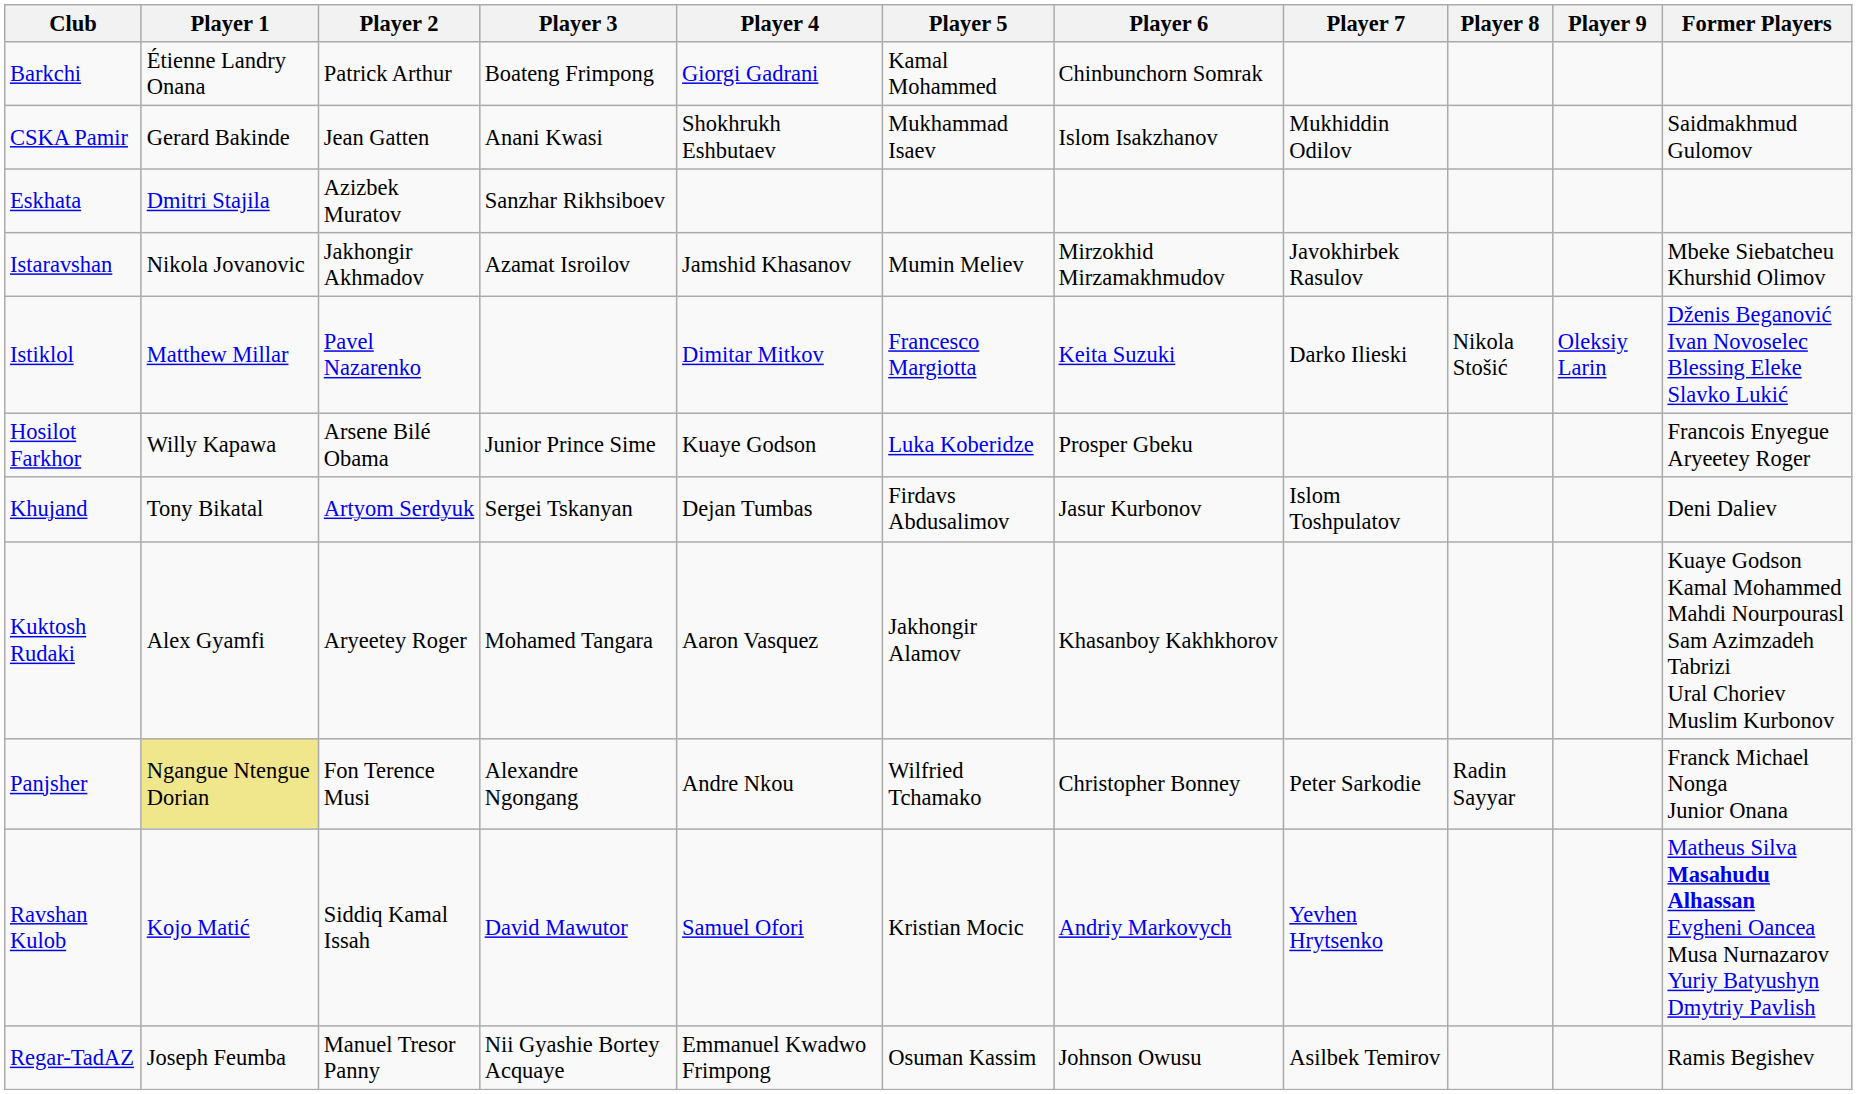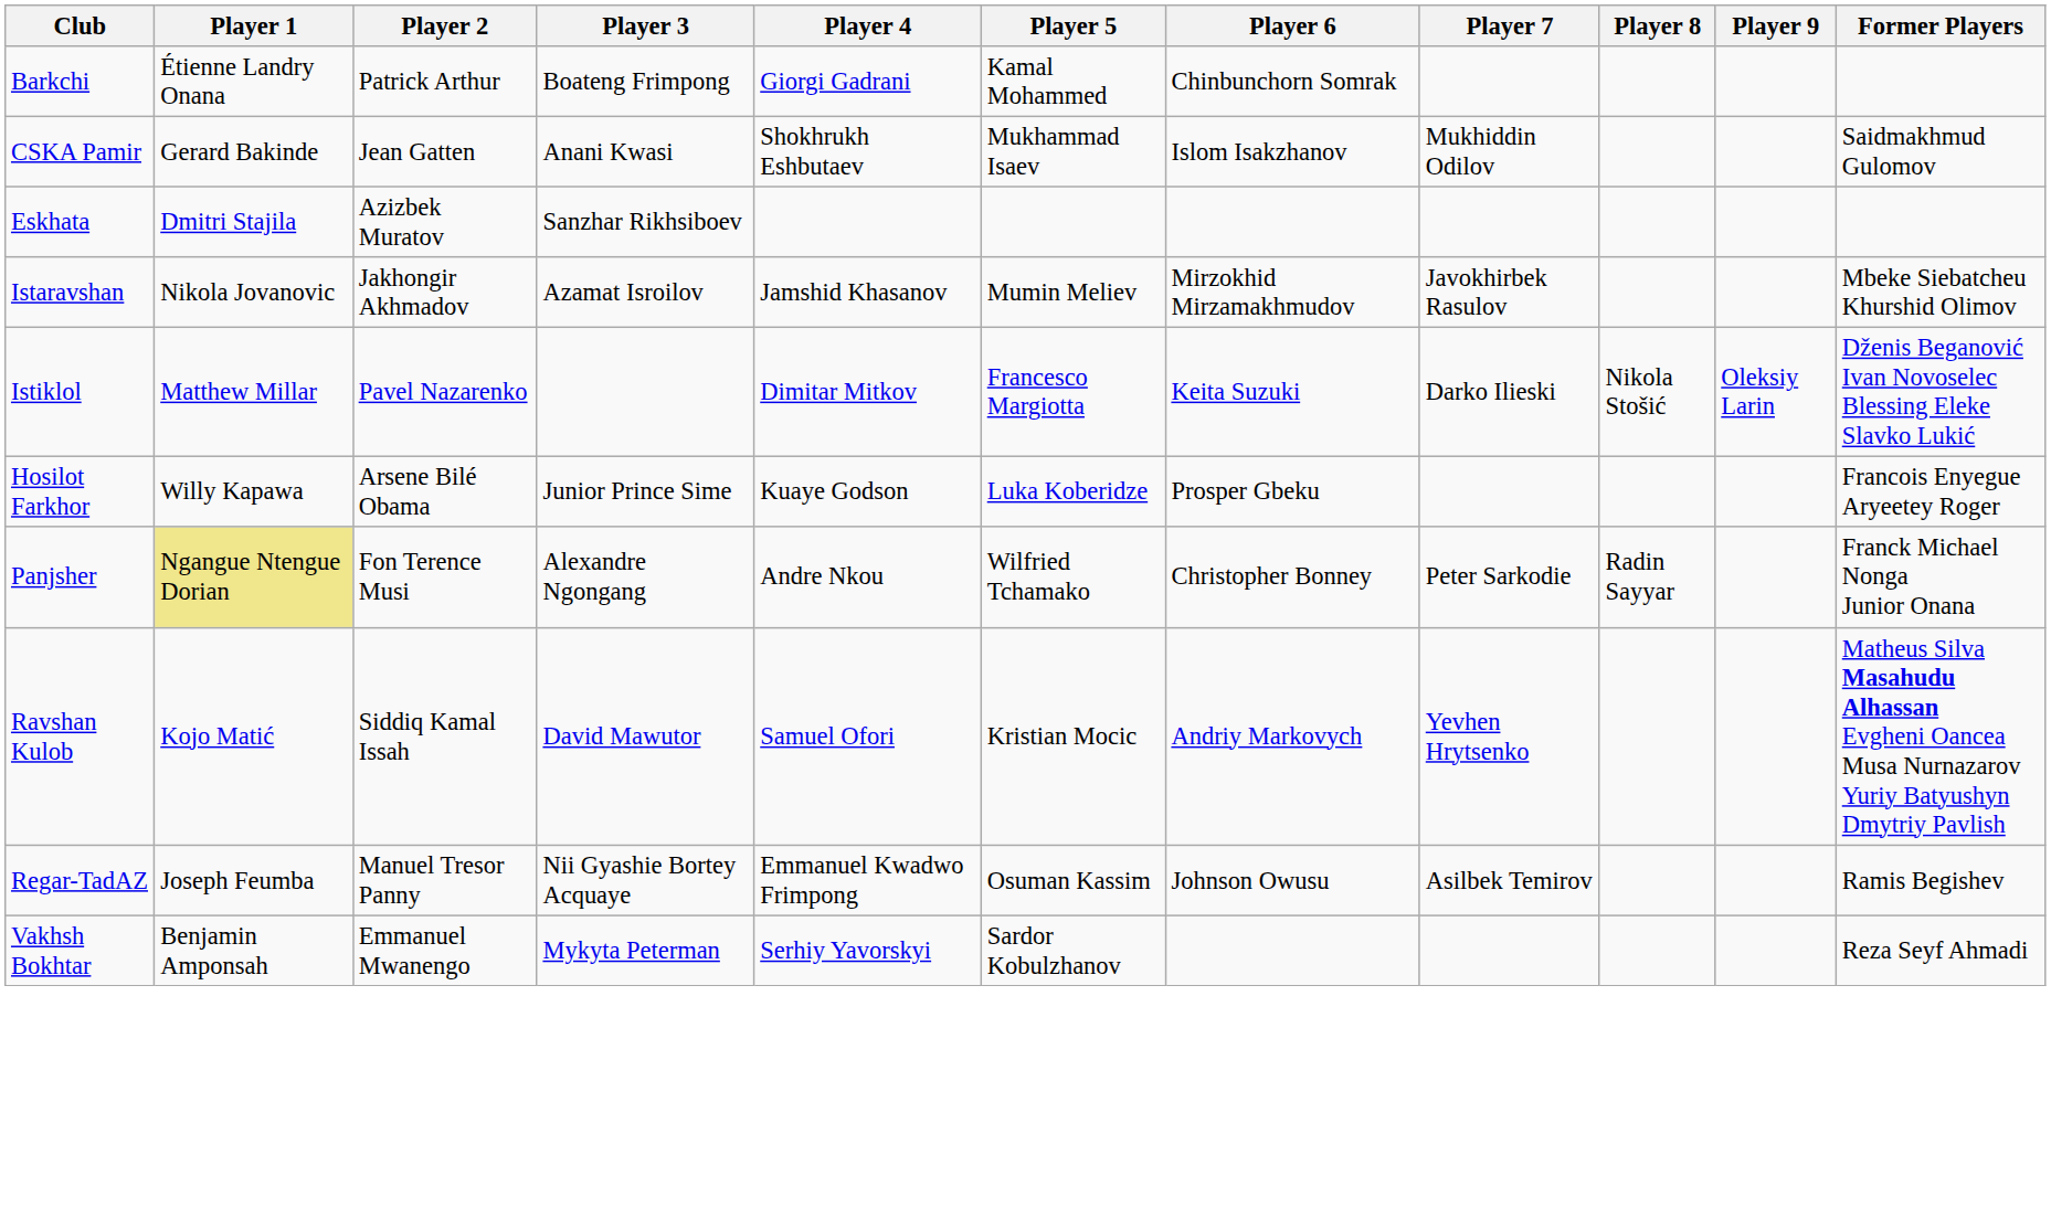- row: Khujand | Tony Bikatal | Artyom Serdyuk | Sergei Tskanyan | Dejan Tumbas | Firdavs Abdusalimov | Jasur Kurbonov | Islom Toshpulatov | Deni Daliev
- row: Kuktosh Rudaki | Alex Gyamfi | Aryeetey Roger | Mohamed Tangara | Aaron Vasquez | Jakhongir Alamov | Khasanboy Kakhkhorov | Kuaye Godson Kamal Mohammed Mahdi Nourpourasl Sam Azimzadeh Tabrizi Ural Choriev Muslim Kurbonov
+ row: Vakhsh Bokhtar | Benjamin Amponsah | Emmanuel Mwanengo | Mykyta Peterman | Serhiy Yavorskyi | Sardor Kobulzhanov | Reza Seyf Ahmadi
